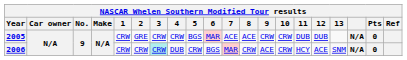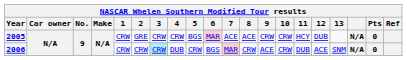2005 | 11: DUB -> HCY
2006 | 11: HCY -> DUB
